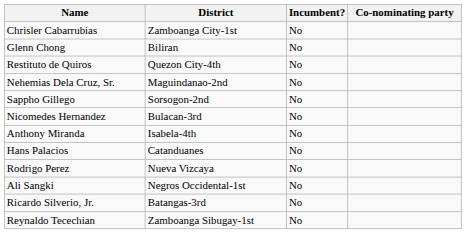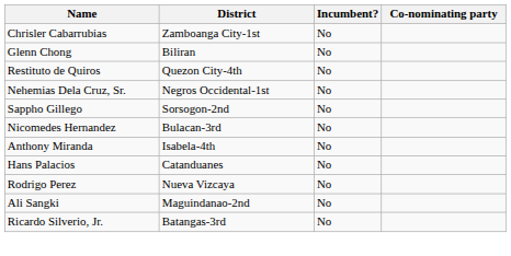Nehemias Dela Cruz, Sr. | District: Maguindanao-2nd -> Negros Occidental-1st
Ali Sangki | District: Negros Occidental-1st -> Maguindanao-2nd
- row: Reynaldo Tecechian | Zamboanga Sibugay-1st | No
